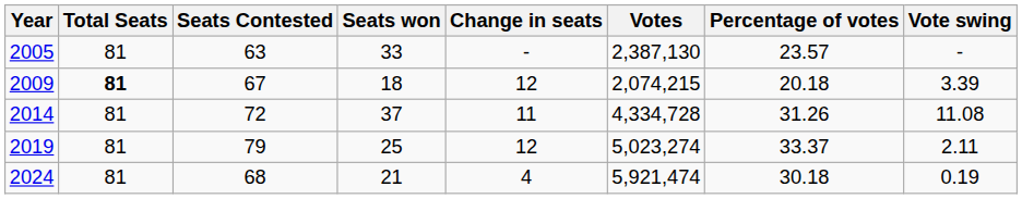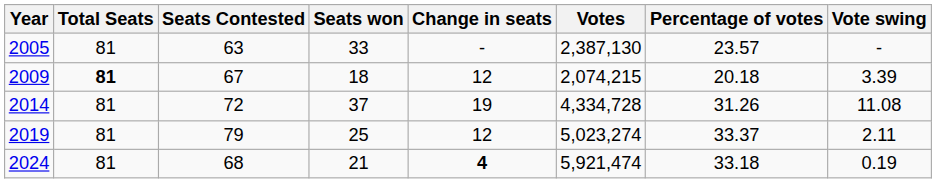2014 | Change in seats: 11 -> 19
2024 | Change in seats: normal -> bold
2024 | Percentage of votes: 30.18 -> 33.18
